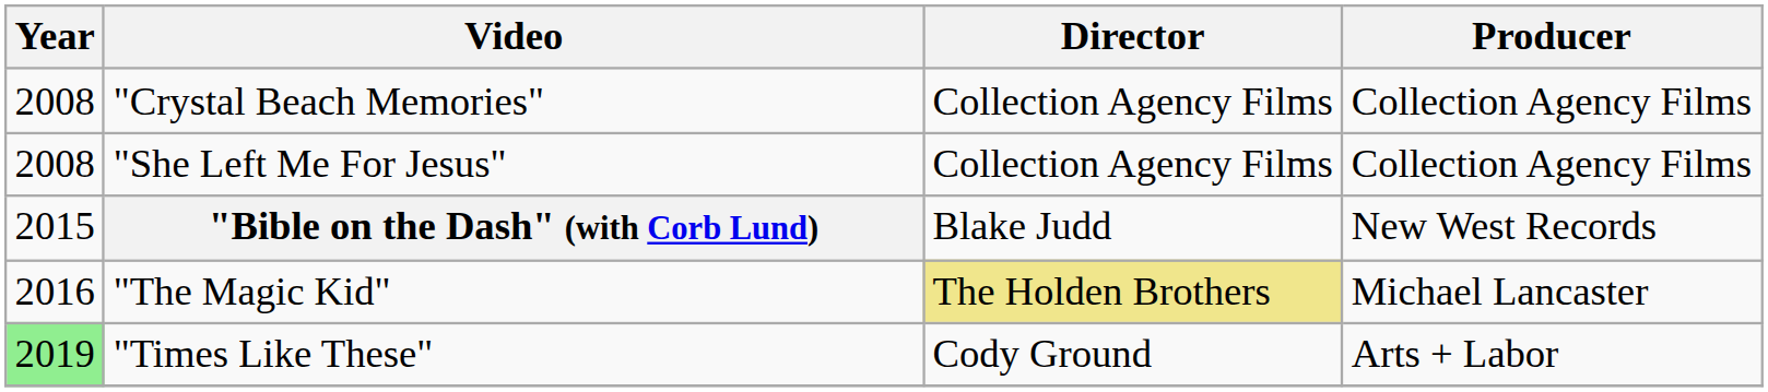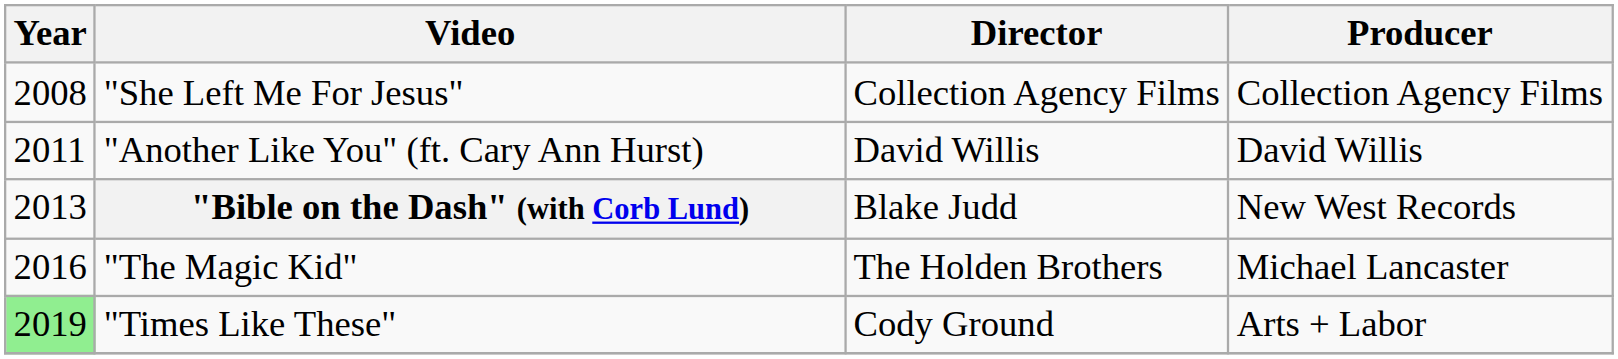- row: 2008 | "Crystal Beach Memories" | Collection Agency Films | Collection Agency Films
+ row: 2011 | "Another Like You" (ft. Cary Ann Hurst) | David Willis | David Willis
"Bible on the Dash" (with Corb Lund) | Year: 2015 -> 2013
"The Magic Kid" | Director: khaki background -> no background
